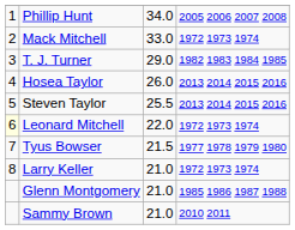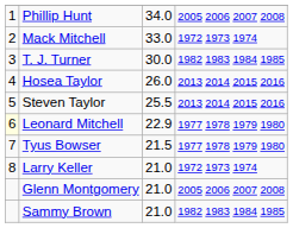T. J. Turner | column 3: 29.0 -> 30.0
Leonard Mitchell | column 3: 22.0 -> 22.9
Leonard Mitchell | column 4: 1972 1973 1974 -> 1977 1978 1979 1980
Glenn Montgomery | column 4: 1985 1986 1987 1988 -> 2005 2006 2007 2008
Sammy Brown | column 4: 2010 2011 -> 1982 1983 1984 1985
